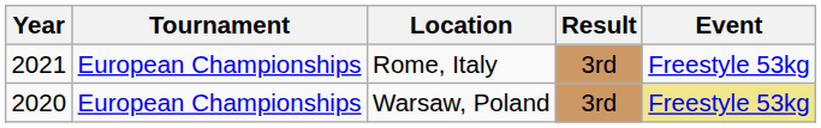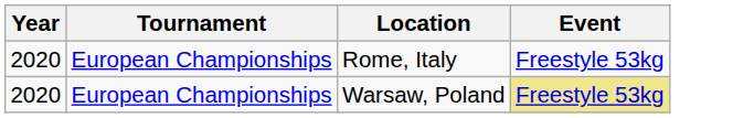- column: Result | 3rd | 3rd
Rome, Italy | Year: 2021 -> 2020
